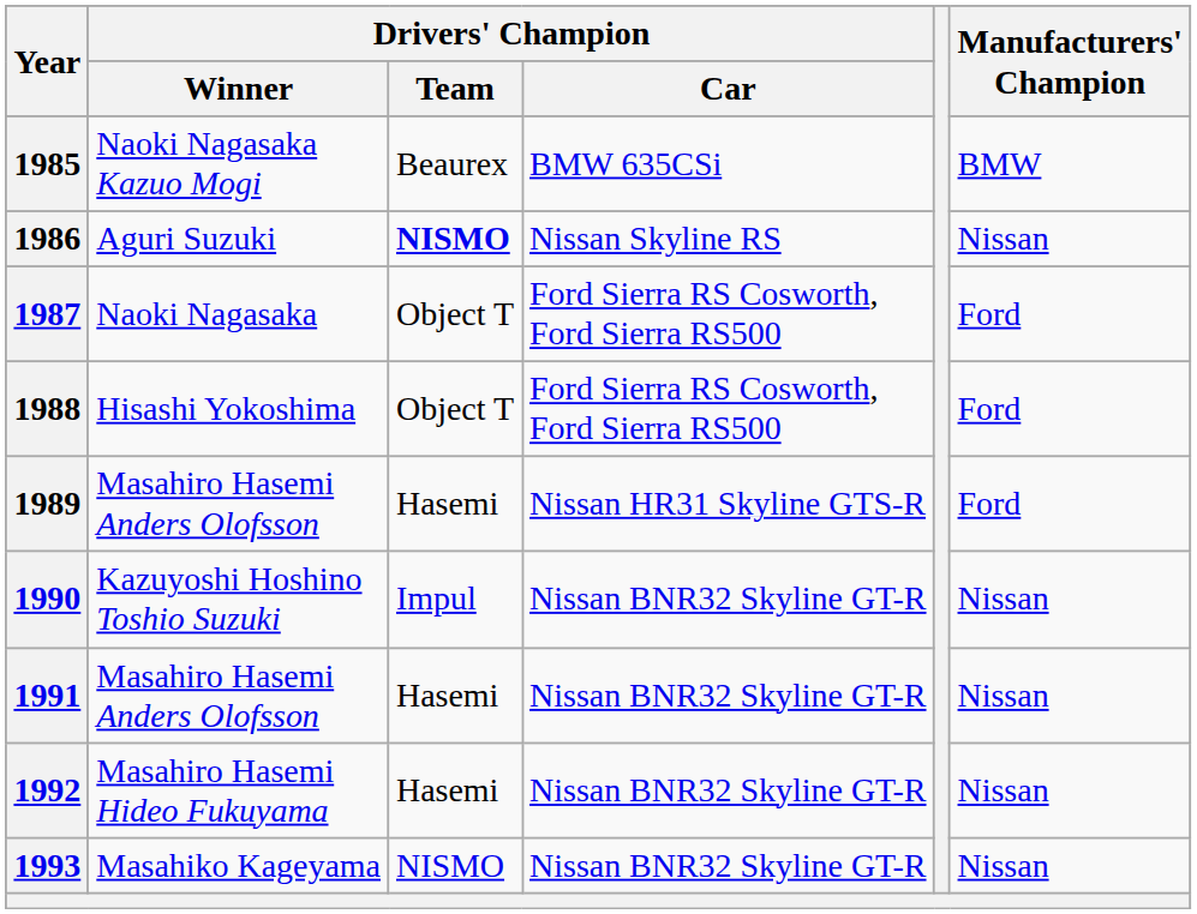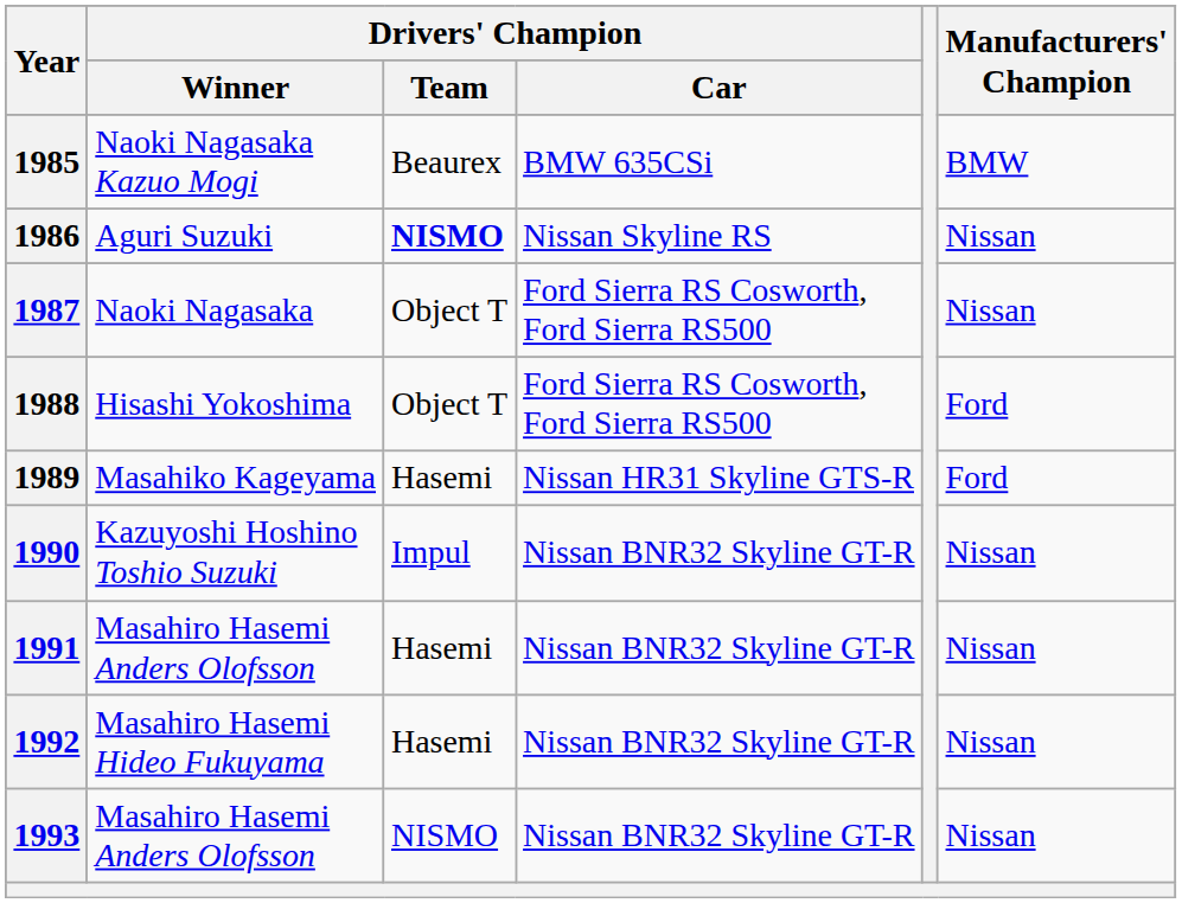1987 | Manufacturers' Champion: Ford -> Nissan
1989 | Drivers' Champion / Winner: Masahiro Hasemi Anders Olofsson -> Masahiko Kageyama
1993 | Drivers' Champion / Winner: Masahiko Kageyama -> Masahiro Hasemi Anders Olofsson
